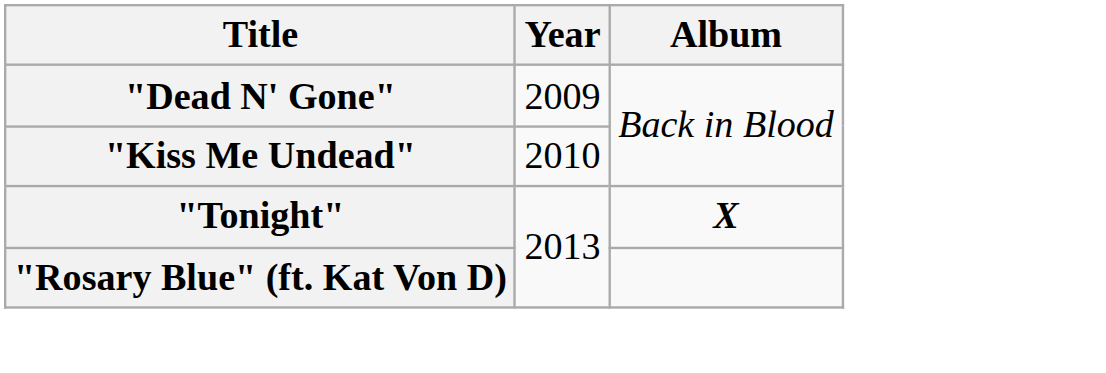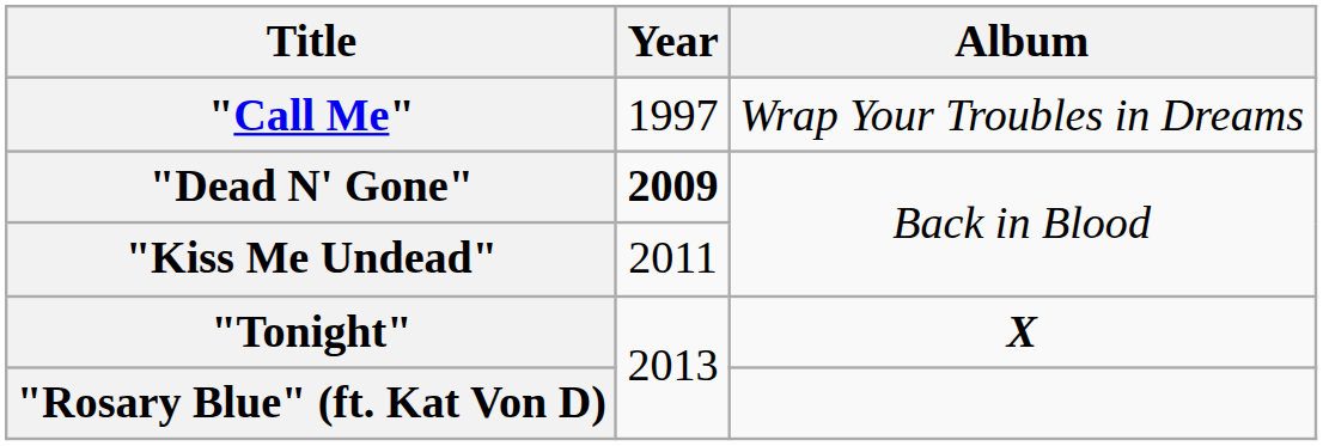+ row: "Call Me" | 1997 | Wrap Your Troubles in Dreams
"Dead N' Gone" | Year: normal -> bold
"Kiss Me Undead" | Year: 2010 -> 2011
